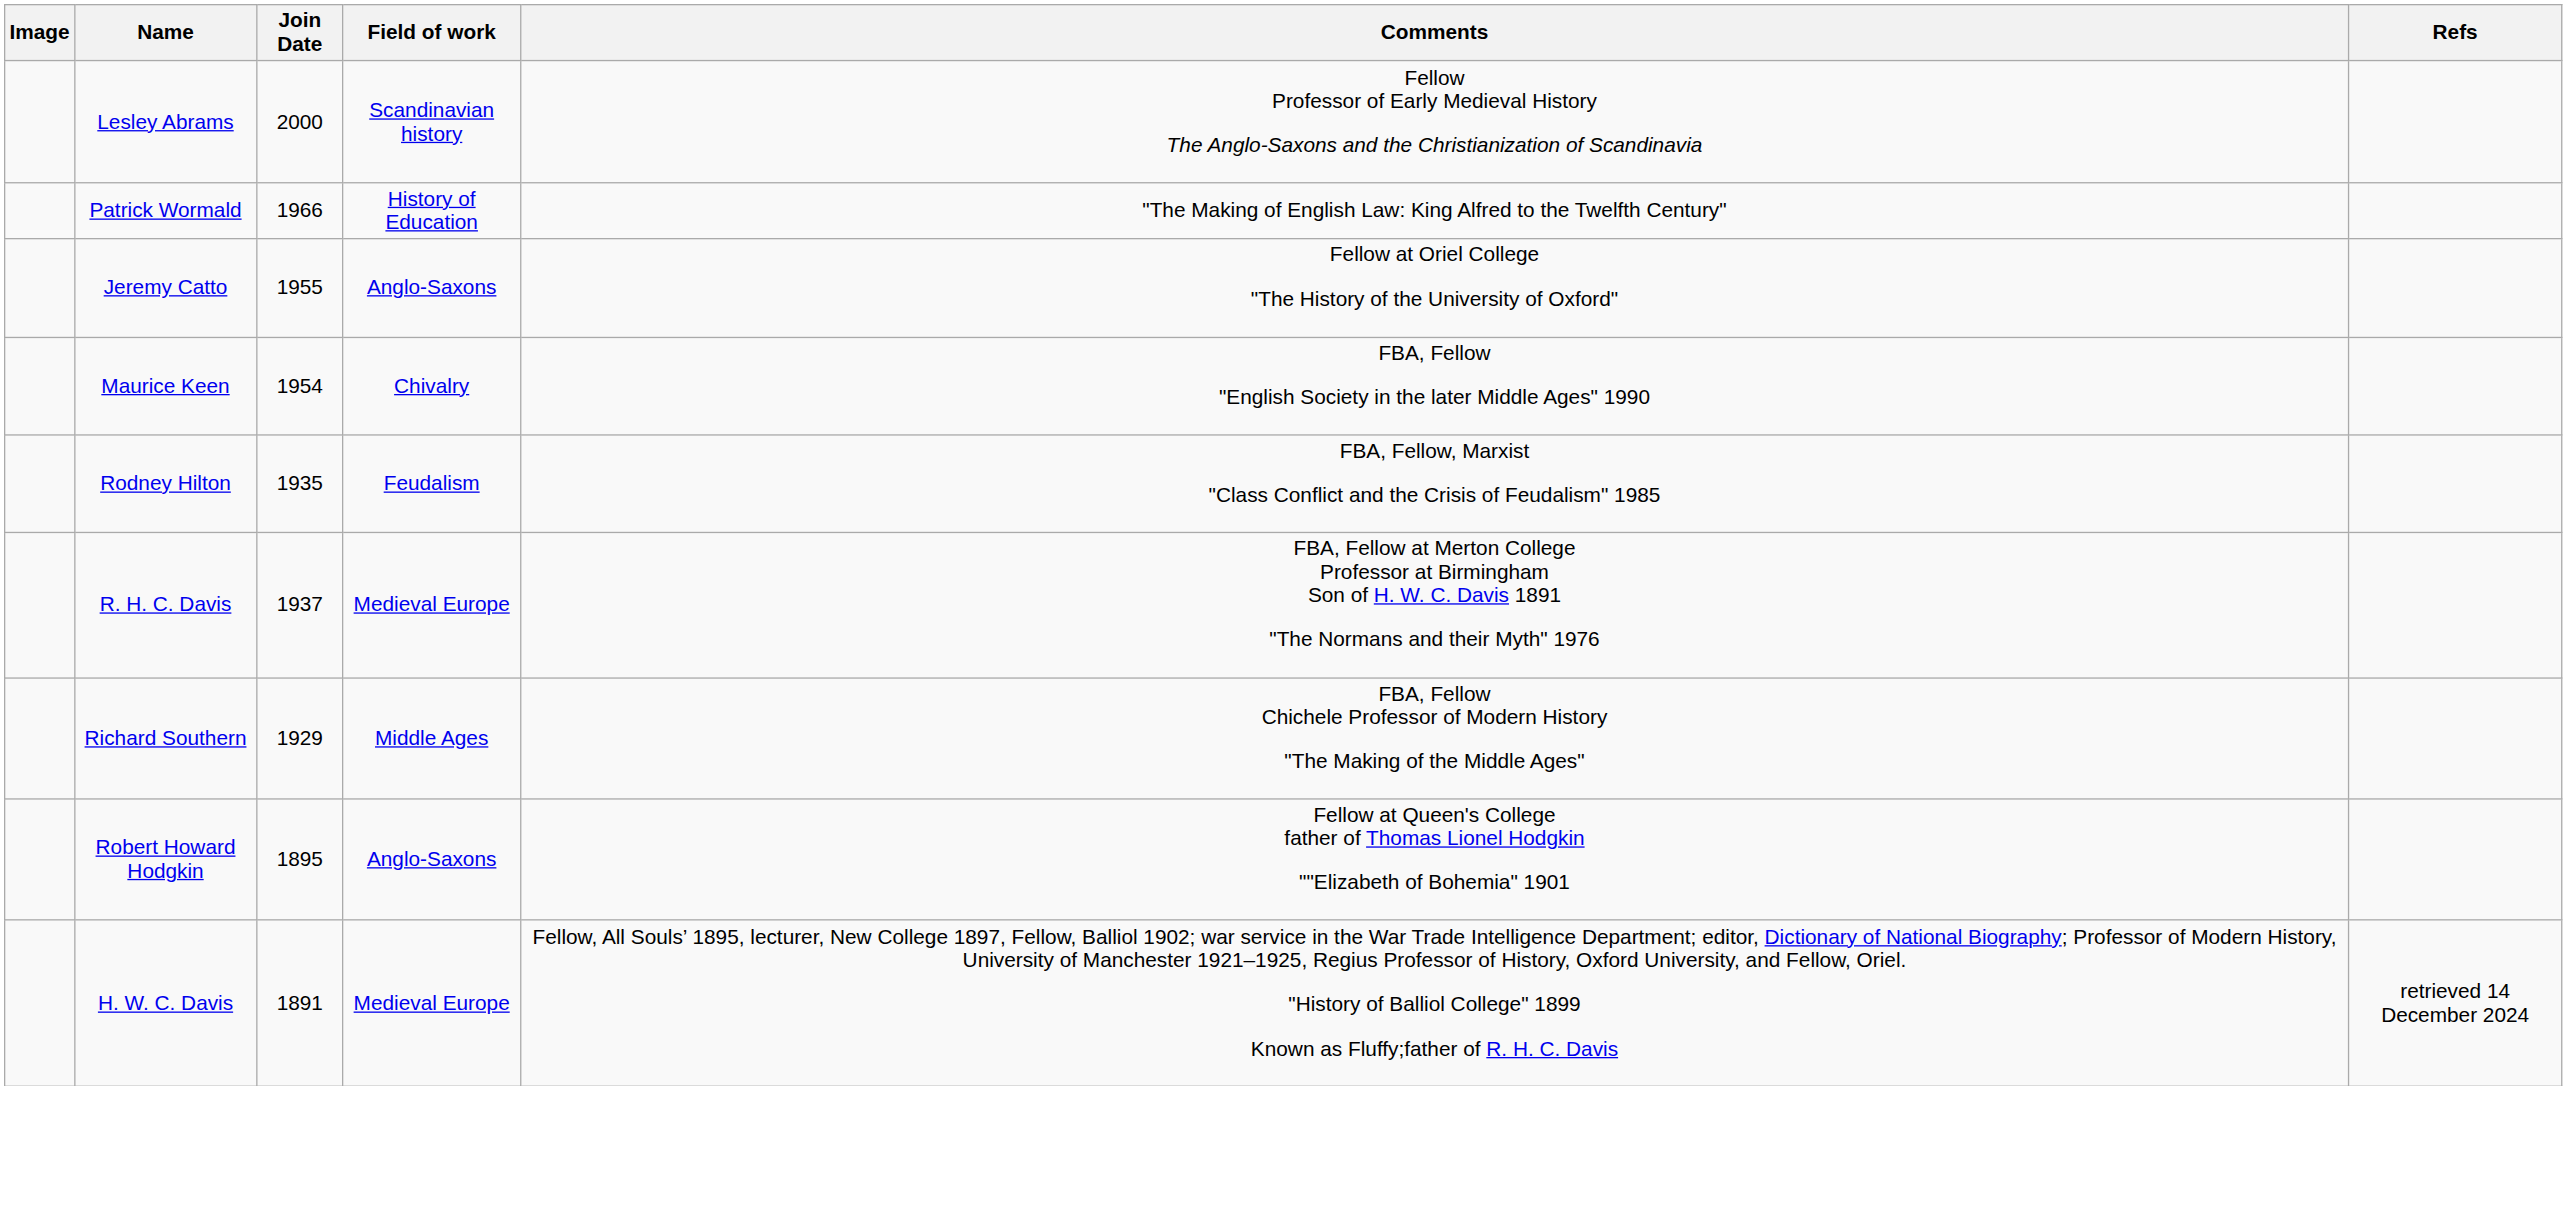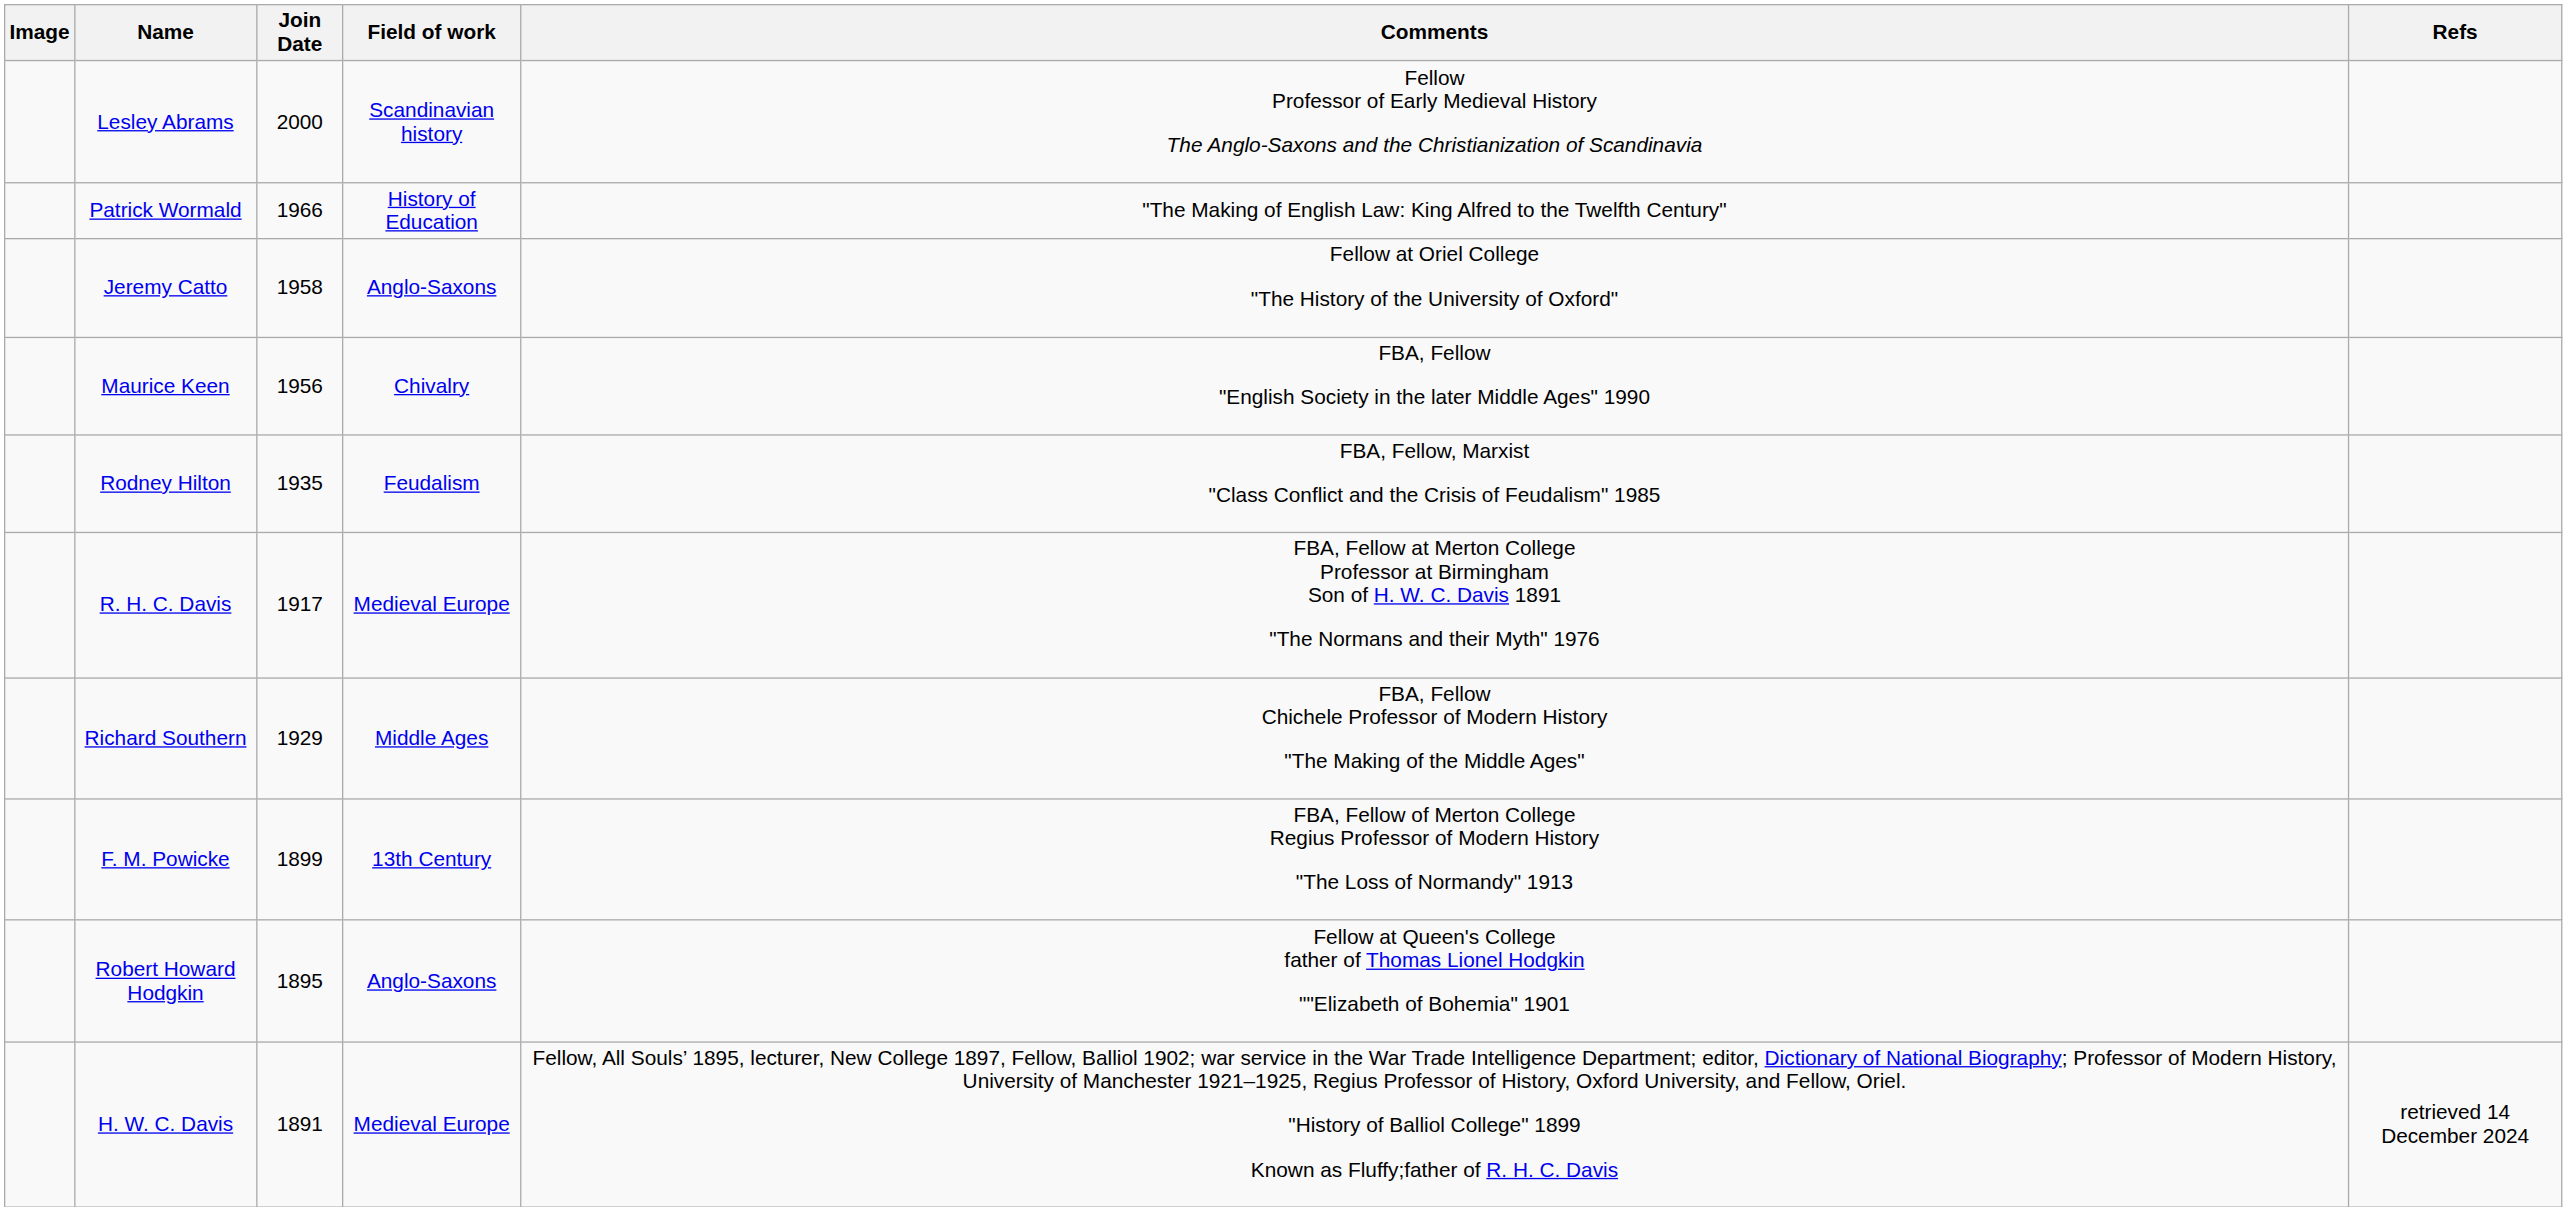Jeremy Catto | Join Date: 1955 -> 1958
Maurice Keen | Join Date: 1954 -> 1956
R. H. C. Davis | Join Date: 1937 -> 1917
+ row: F. M. Powicke | 1899 | 13th Century | FBA, Fellow of Merton College Regius Professor of Modern History "The Loss of Normandy" 1913
